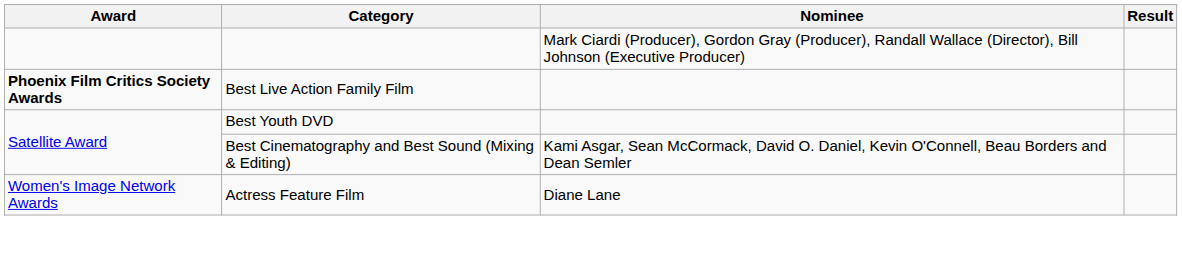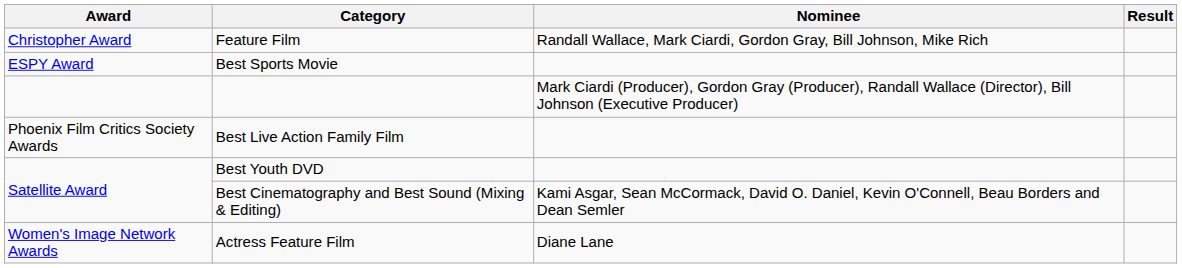+ row: Christopher Award | Feature Film | Randall Wallace, Mark Ciardi, Gordon Gray, Bill Johnson, Mike Rich
+ row: ESPY Award | Best Sports Movie
Best Live Action Family Film | Award: bold -> normal
